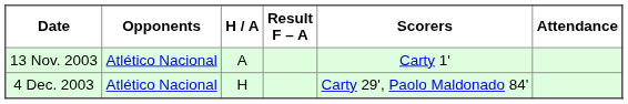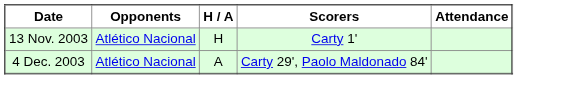- column: Result F – A
13 Nov. 2003 | H / A: A -> H
4 Dec. 2003 | H / A: H -> A
